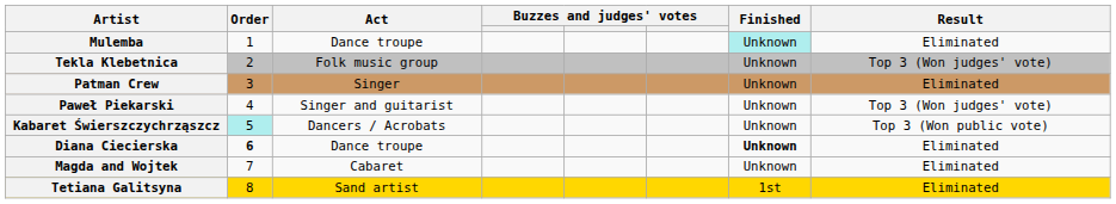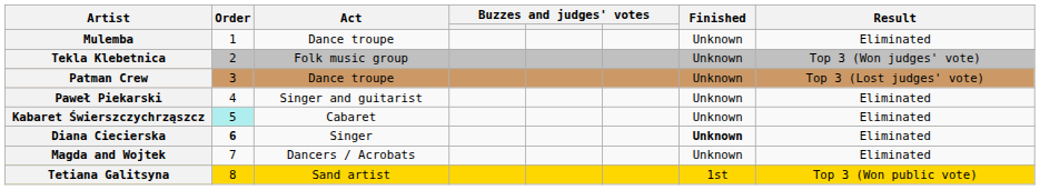Mulemba | Finished: paleturquoise background -> no background
Patman Crew | Act: Singer -> Dance troupe
Patman Crew | Result: Eliminated -> Top 3 (Lost judges' vote)
Paweł Piekarski | Result: Top 3 (Won judges' vote) -> Eliminated
Kabaret Świerszczychrząszcz | Act: Dancers / Acrobats -> Cabaret
Kabaret Świerszczychrząszcz | Result: Top 3 (Won public vote) -> Eliminated
Diana Ciecierska | Act: Dance troupe -> Singer
Magda and Wojtek | Act: Cabaret -> Dancers / Acrobats
Tetiana Galitsyna | Result: Eliminated -> Top 3 (Won public vote)
